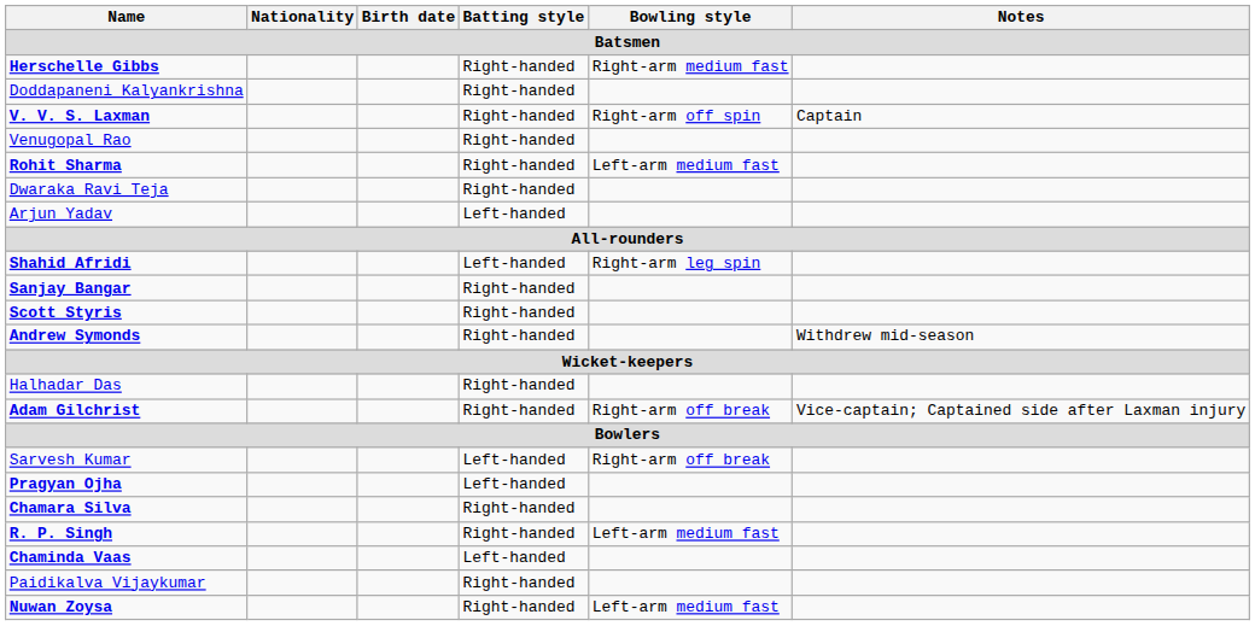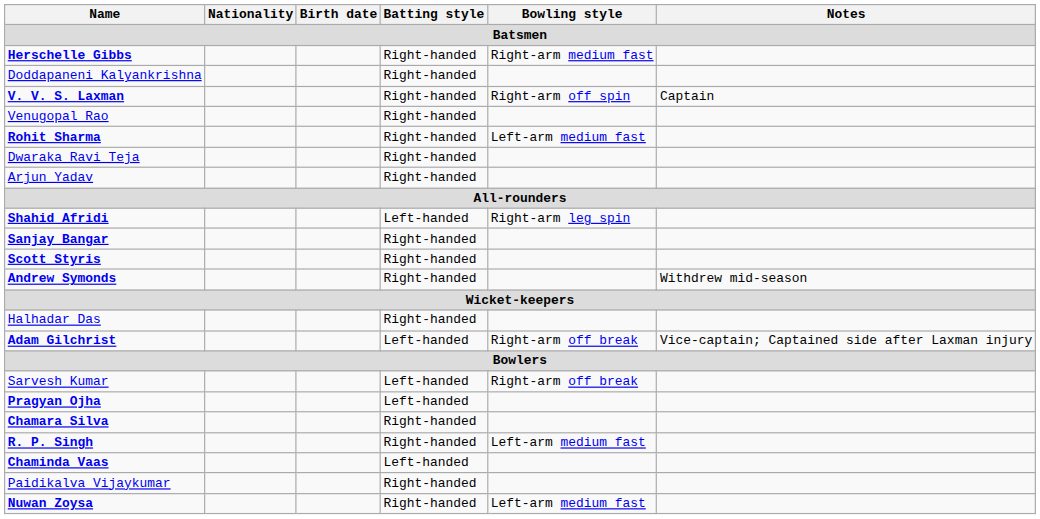Arjun Yadav | Batting style: Left-handed -> Right-handed
Adam Gilchrist | Batting style: Right-handed -> Left-handed
